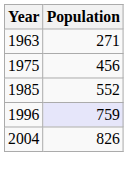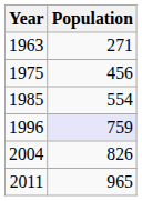1985 | Population: 552 -> 554
+ row: 2011 | 965
